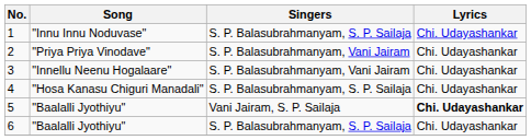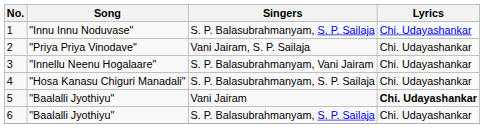2 | Singers: S. P. Balasubrahmanyam, Vani Jairam -> Vani Jairam, S. P. Sailaja
5 | Singers: Vani Jairam, S. P. Sailaja -> Vani Jairam
